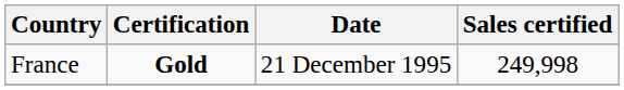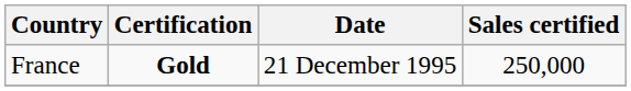France | Sales certified: 249,998 -> 250,000
